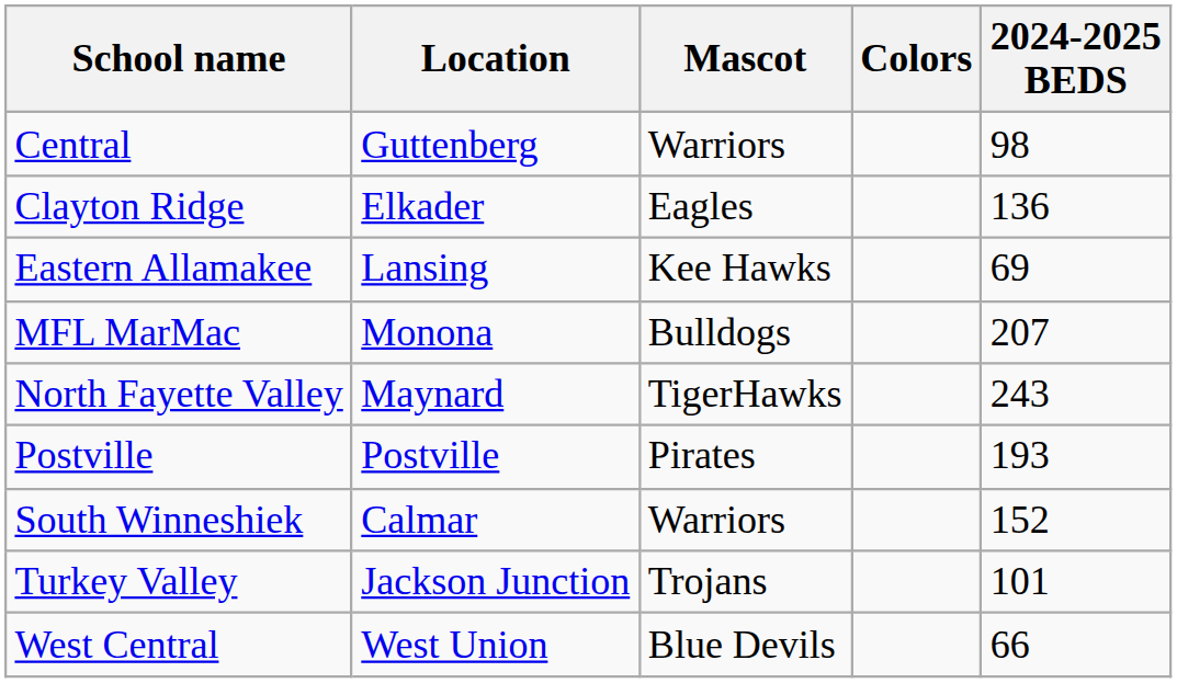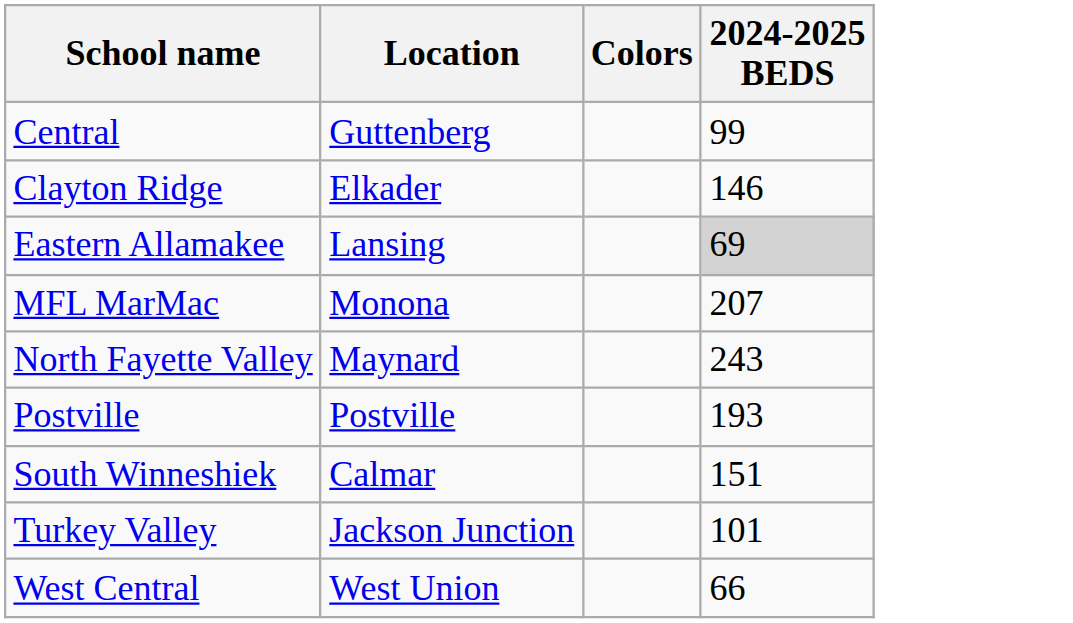- column: Mascot | Warriors | Eagles | Kee Hawks | Bulldogs | TigerHawks | Pirates | Warriors | Trojans | Blue Devils
Central | 2024-2025 BEDS: 98 -> 99
Clayton Ridge | 2024-2025 BEDS: 136 -> 146
Eastern Allamakee | 2024-2025 BEDS: no background -> lightgrey background
South Winneshiek | 2024-2025 BEDS: 152 -> 151
